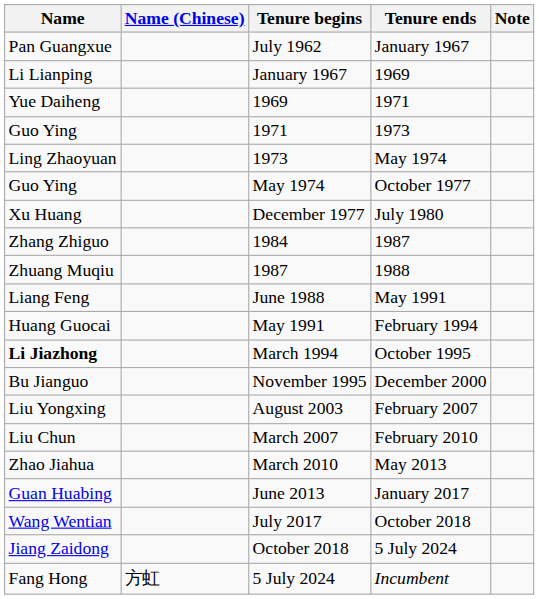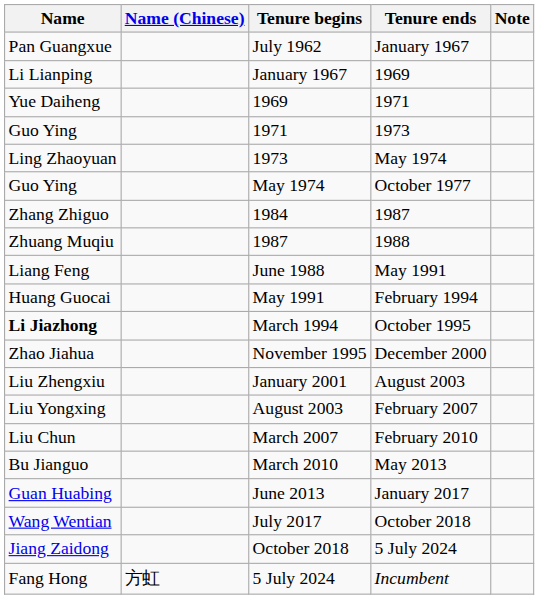- row: Xu Huang | December 1977 | July 1980
November 1995 | Name: Bu Jianguo -> Zhao Jiahua
+ row: Liu Zhengxiu | January 2001 | August 2003
March 2010 | Name: Zhao Jiahua -> Bu Jianguo
